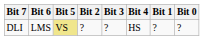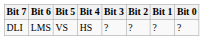columns swapped: Bit 4 <-> Bit 2
DLI | Bit 5: khaki background -> no background
